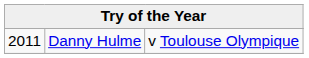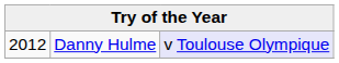Danny Hulme | column 1: 2011 -> 2012
Danny Hulme | column 3: no background -> lavender background
